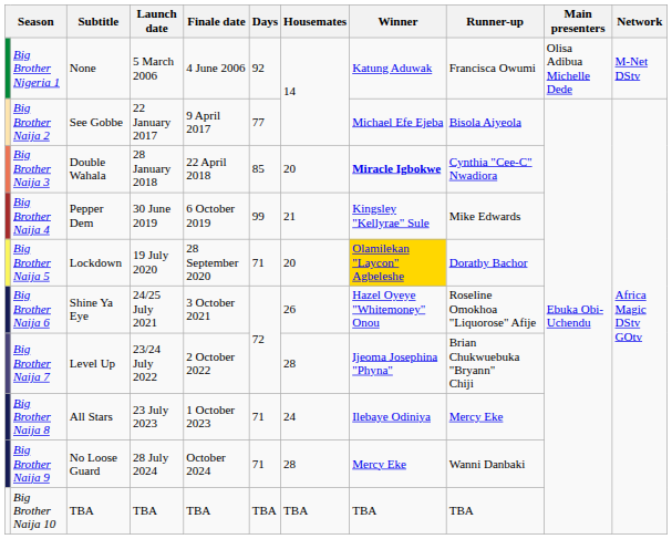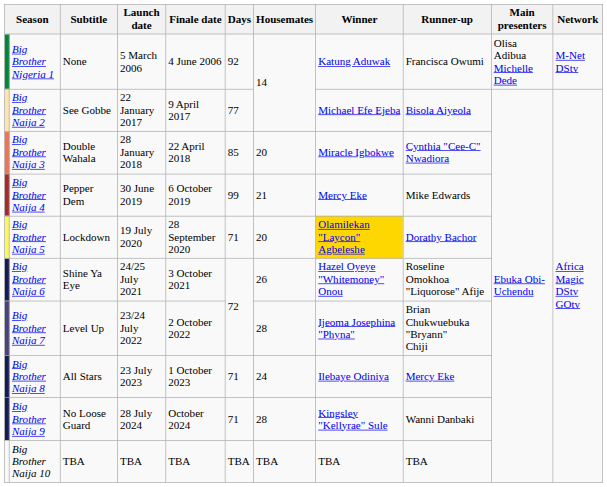Big Brother Naija 3 | Winner: bold -> normal
Big Brother Naija 4 | Winner: Kingsley "Kellyrae" Sule -> Mercy Eke
Big Brother Naija 9 | Winner: Mercy Eke -> Kingsley "Kellyrae" Sule
